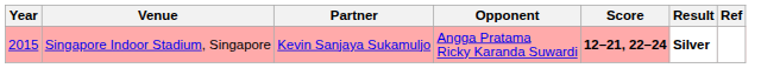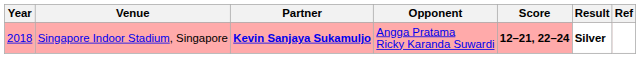Singapore Indoor Stadium, Singapore | Year: 2015 -> 2018
Singapore Indoor Stadium, Singapore | Partner: normal -> bold
